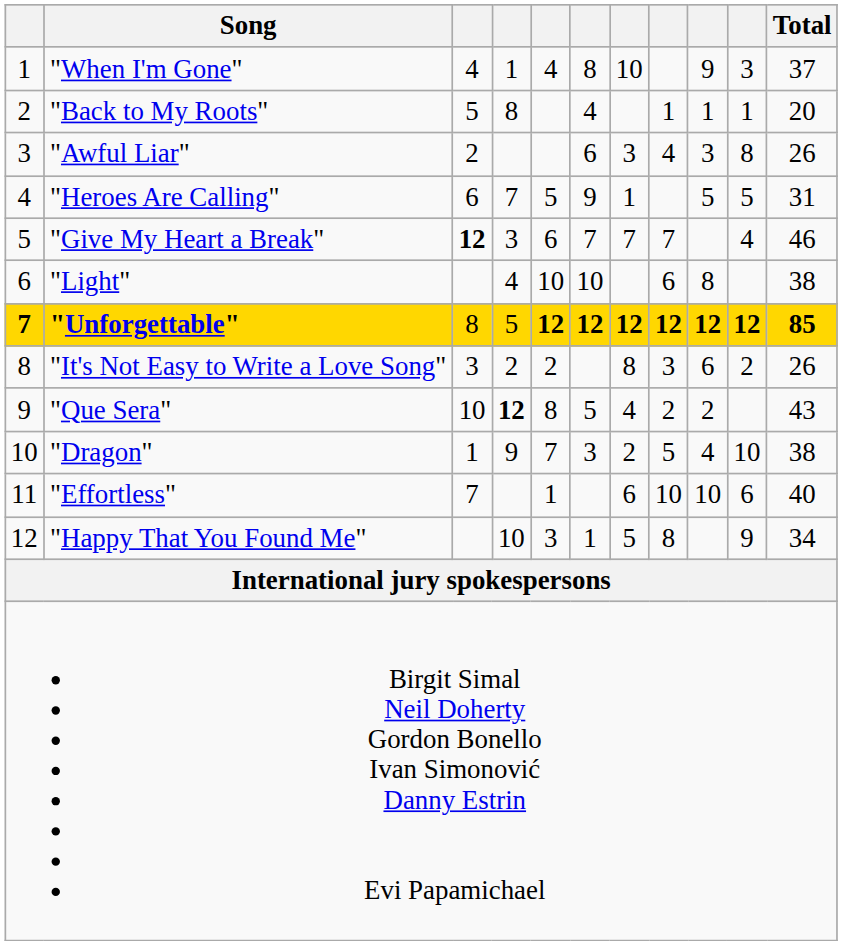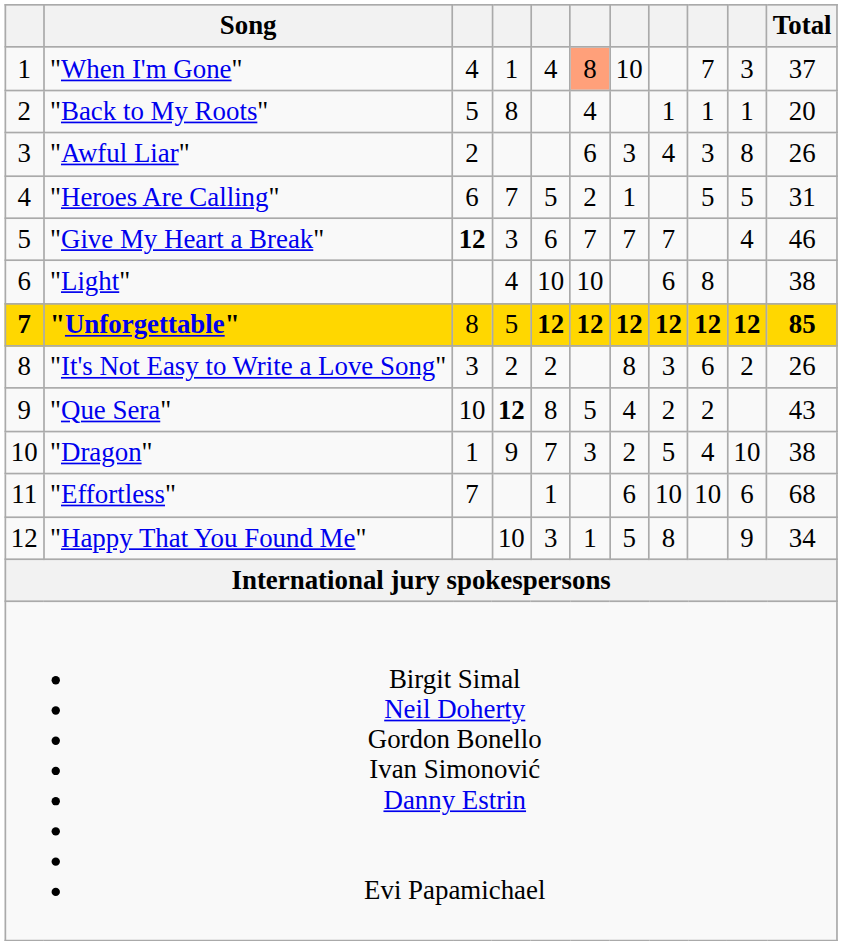"When I'm Gone" | column 6: no background -> lightsalmon background
"When I'm Gone" | column 9: 9 -> 7
"Heroes Are Calling" | column 6: 9 -> 2
"Effortless" | Total: 40 -> 68
